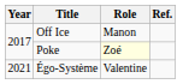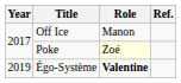Égo-Système | Year: 2021 -> 2019
Égo-Système | Role: normal -> bold
